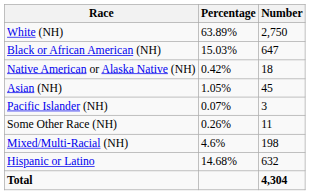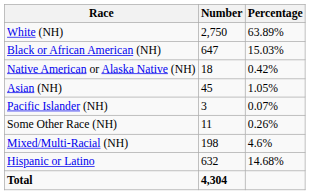columns swapped: Number <-> Percentage
